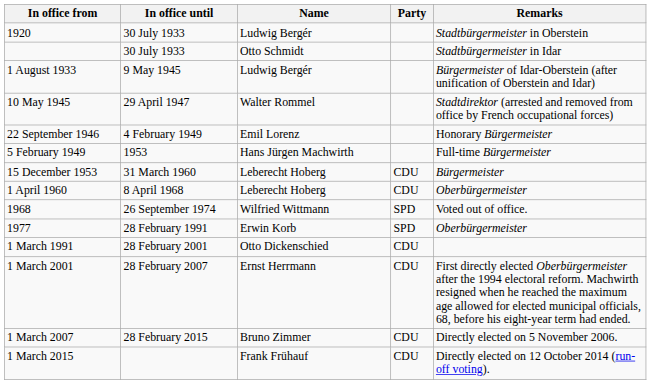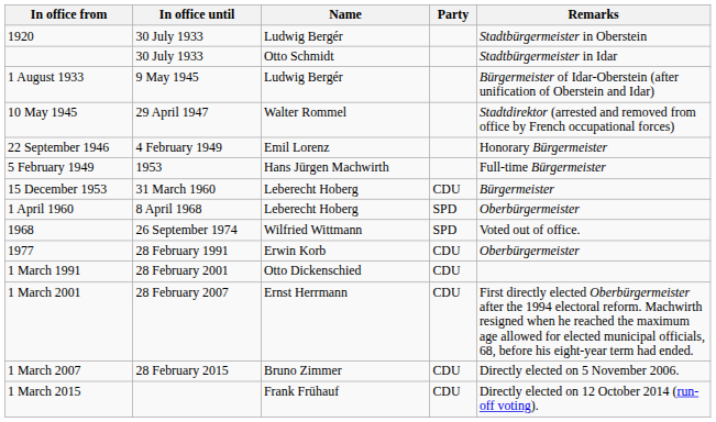1 April 1960 | Party: CDU -> SPD
1977 | Party: SPD -> CDU
